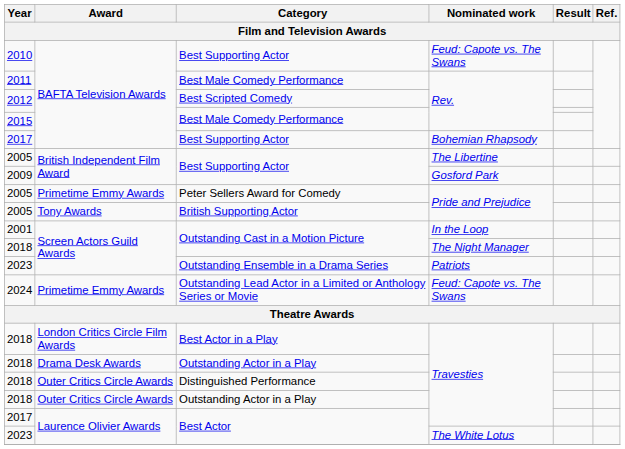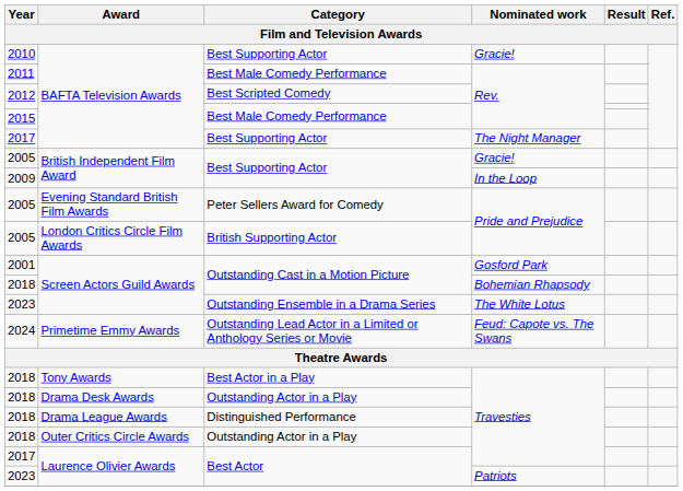2010 / Best Supporting Actor | Nominated work: Feud: Capote vs. The Swans -> Gracie!
2017 / Best Supporting Actor | Nominated work: Bohemian Rhapsody -> The Night Manager
2005 / Best Supporting Actor | Nominated work: The Libertine -> Gracie!
2009 / Best Supporting Actor | Nominated work: Gosford Park -> In the Loop
Peter Sellers Award for Comedy | Award: Primetime Emmy Awards -> Evening Standard British Film Awards
British Supporting Actor | Award: Tony Awards -> London Critics Circle Film Awards
2001 / Outstanding Cast in a Motion Picture | Nominated work: In the Loop -> Gosford Park
2018 / Outstanding Cast in a Motion Picture | Nominated work: The Night Manager -> Bohemian Rhapsody
Outstanding Ensemble in a Drama Series | Nominated work: Patriots -> The White Lotus
Best Actor in a Play | Award: London Critics Circle Film Awards -> Tony Awards
Distinguished Performance | Award: Outer Critics Circle Awards -> Drama League Awards
2023 / Best Actor | Nominated work: The White Lotus -> Patriots
